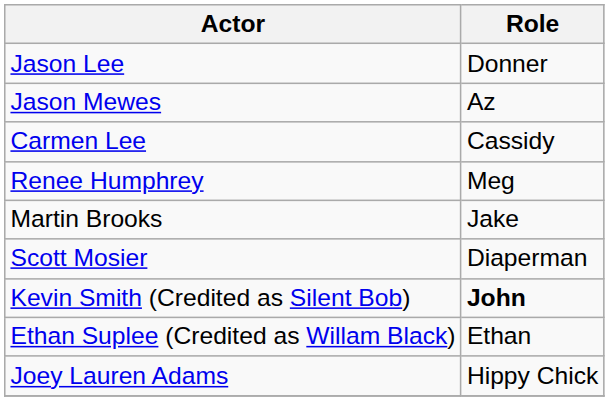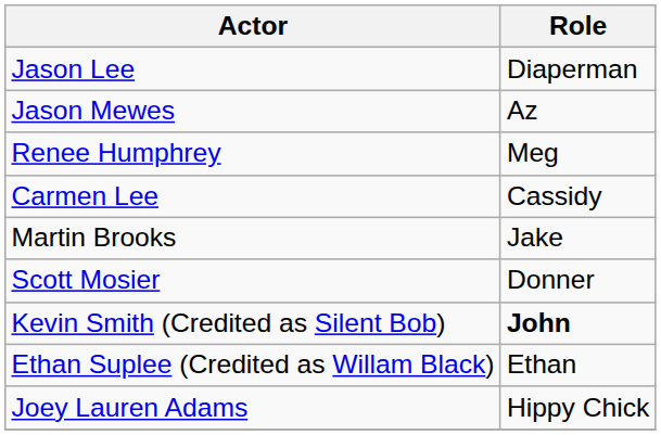Jason Lee | Role: Donner -> Diaperman
rows swapped: Renee Humphrey <-> Carmen Lee
Scott Mosier | Role: Diaperman -> Donner
